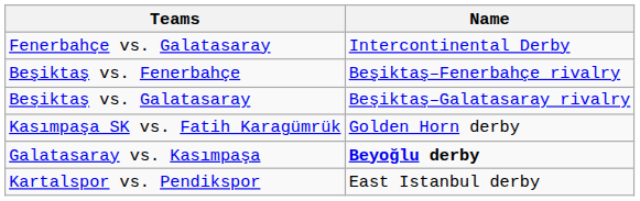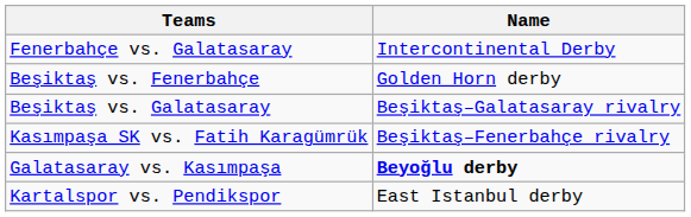Beşiktaş vs. Fenerbahçe | Name: Beşiktaş–Fenerbahçe rivalry -> Golden Horn derby
Kasımpaşa SK vs. Fatih Karagümrük | Name: Golden Horn derby -> Beşiktaş–Fenerbahçe rivalry
